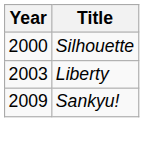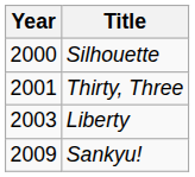+ row: 2001 | Thirty, Three
